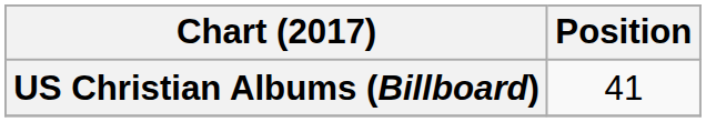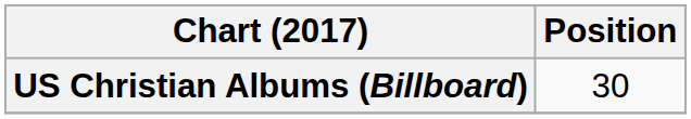US Christian Albums (Billboard) | Position: 41 -> 30
